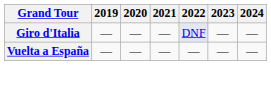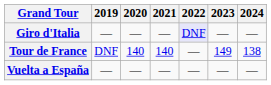+ row: Tour de France | DNF | 140 | 140 | — | 149 | 138
